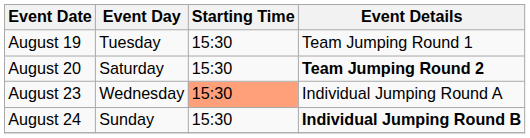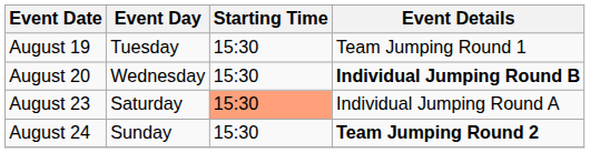August 20 | Event Day: Saturday -> Wednesday
August 20 | Event Details: Team Jumping Round 2 -> Individual Jumping Round B
August 23 | Event Day: Wednesday -> Saturday
August 24 | Event Details: Individual Jumping Round B -> Team Jumping Round 2
